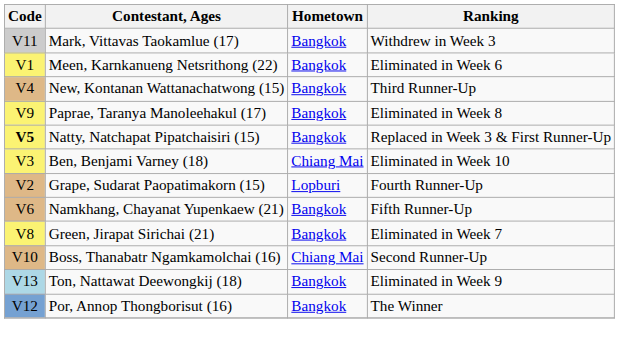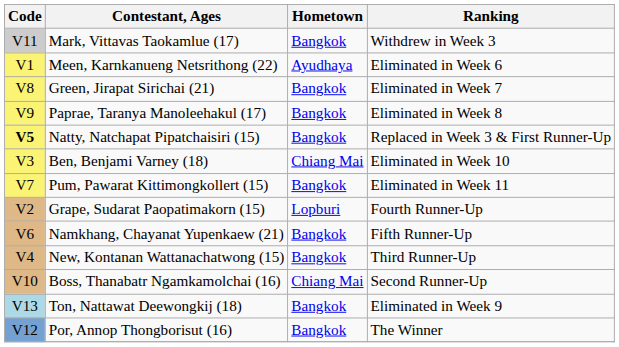Meen, Karnkanueng Netsrithong (22) | Hometown: Bangkok -> Ayudhaya
rows swapped: Green, Jirapat Sirichai (21) <-> New, Kontanan Wattanachatwong (15)
+ row: V7 | Pum, Pawarat Kittimongkollert (15) | Bangkok | Eliminated in Week 11
